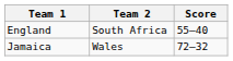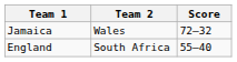rows swapped: England <-> Jamaica
